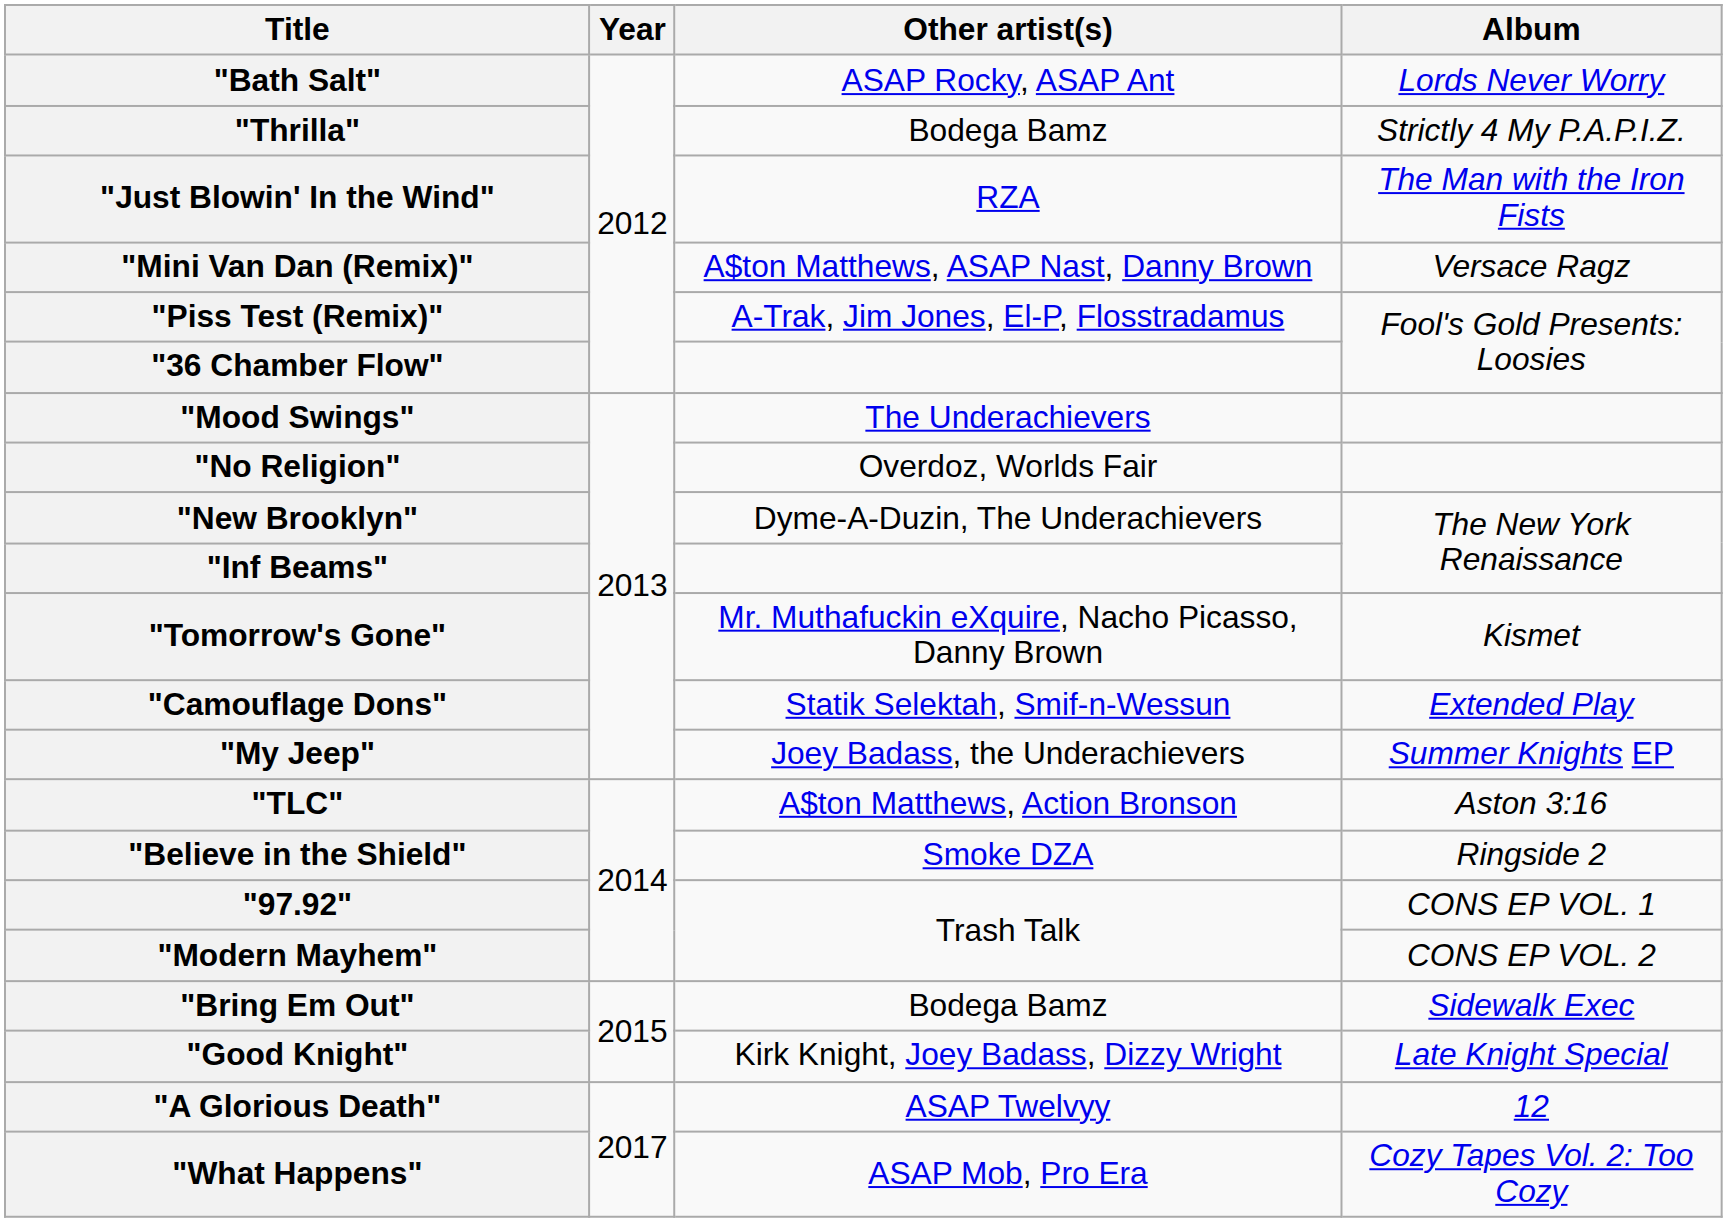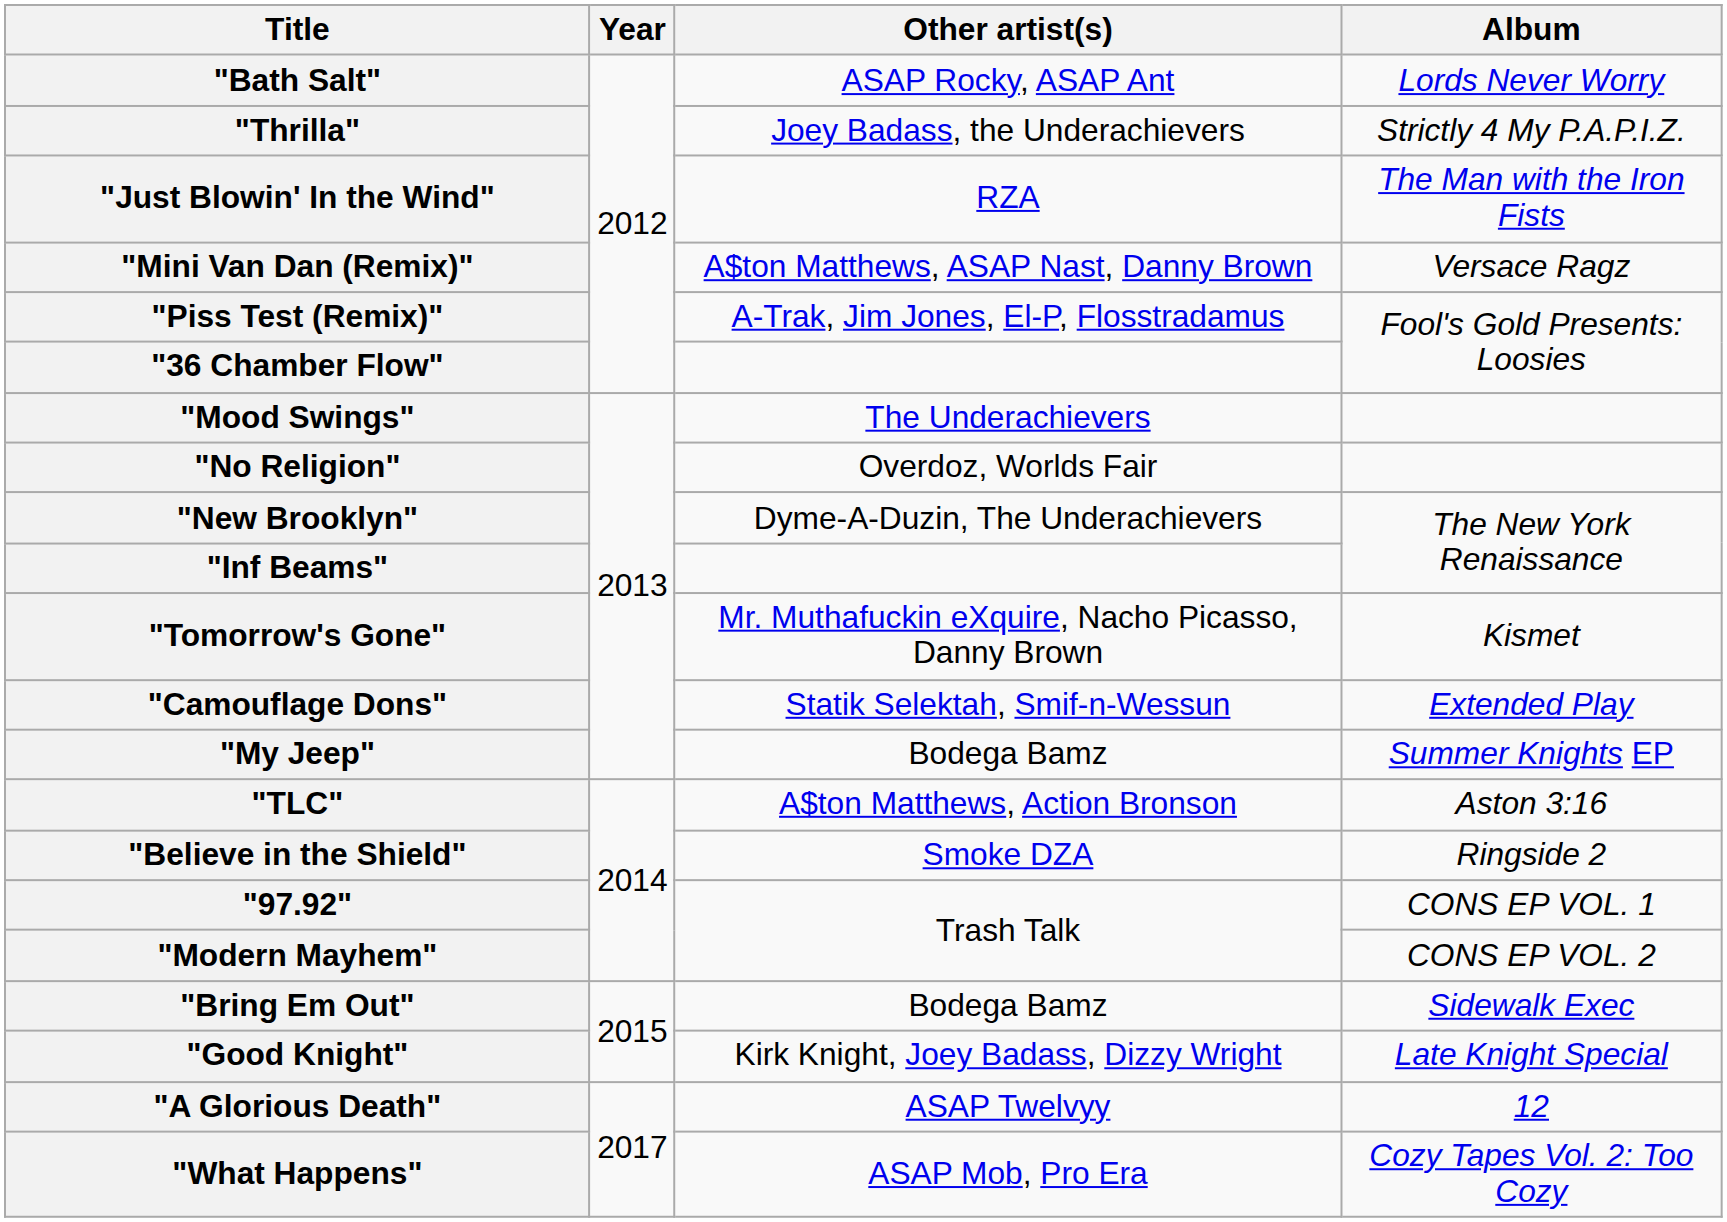"Thrilla" | Other artist(s): Bodega Bamz -> Joey Badass, the Underachievers
"My Jeep" | Other artist(s): Joey Badass, the Underachievers -> Bodega Bamz
